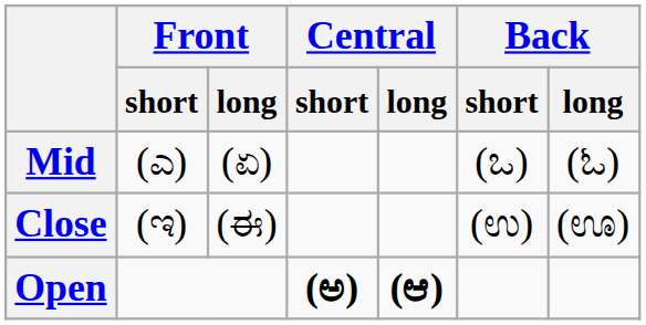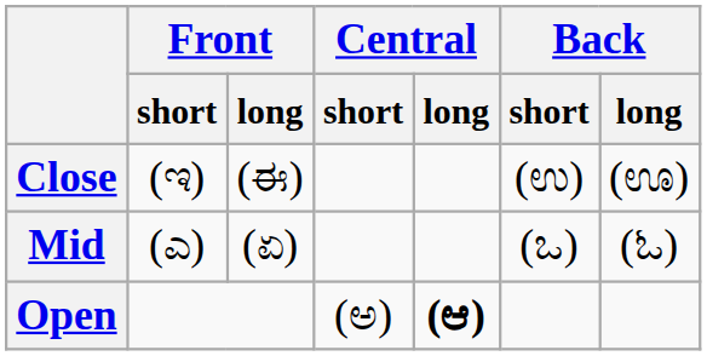rows swapped: Close <-> Mid
Open | Central / short: bold -> normal
